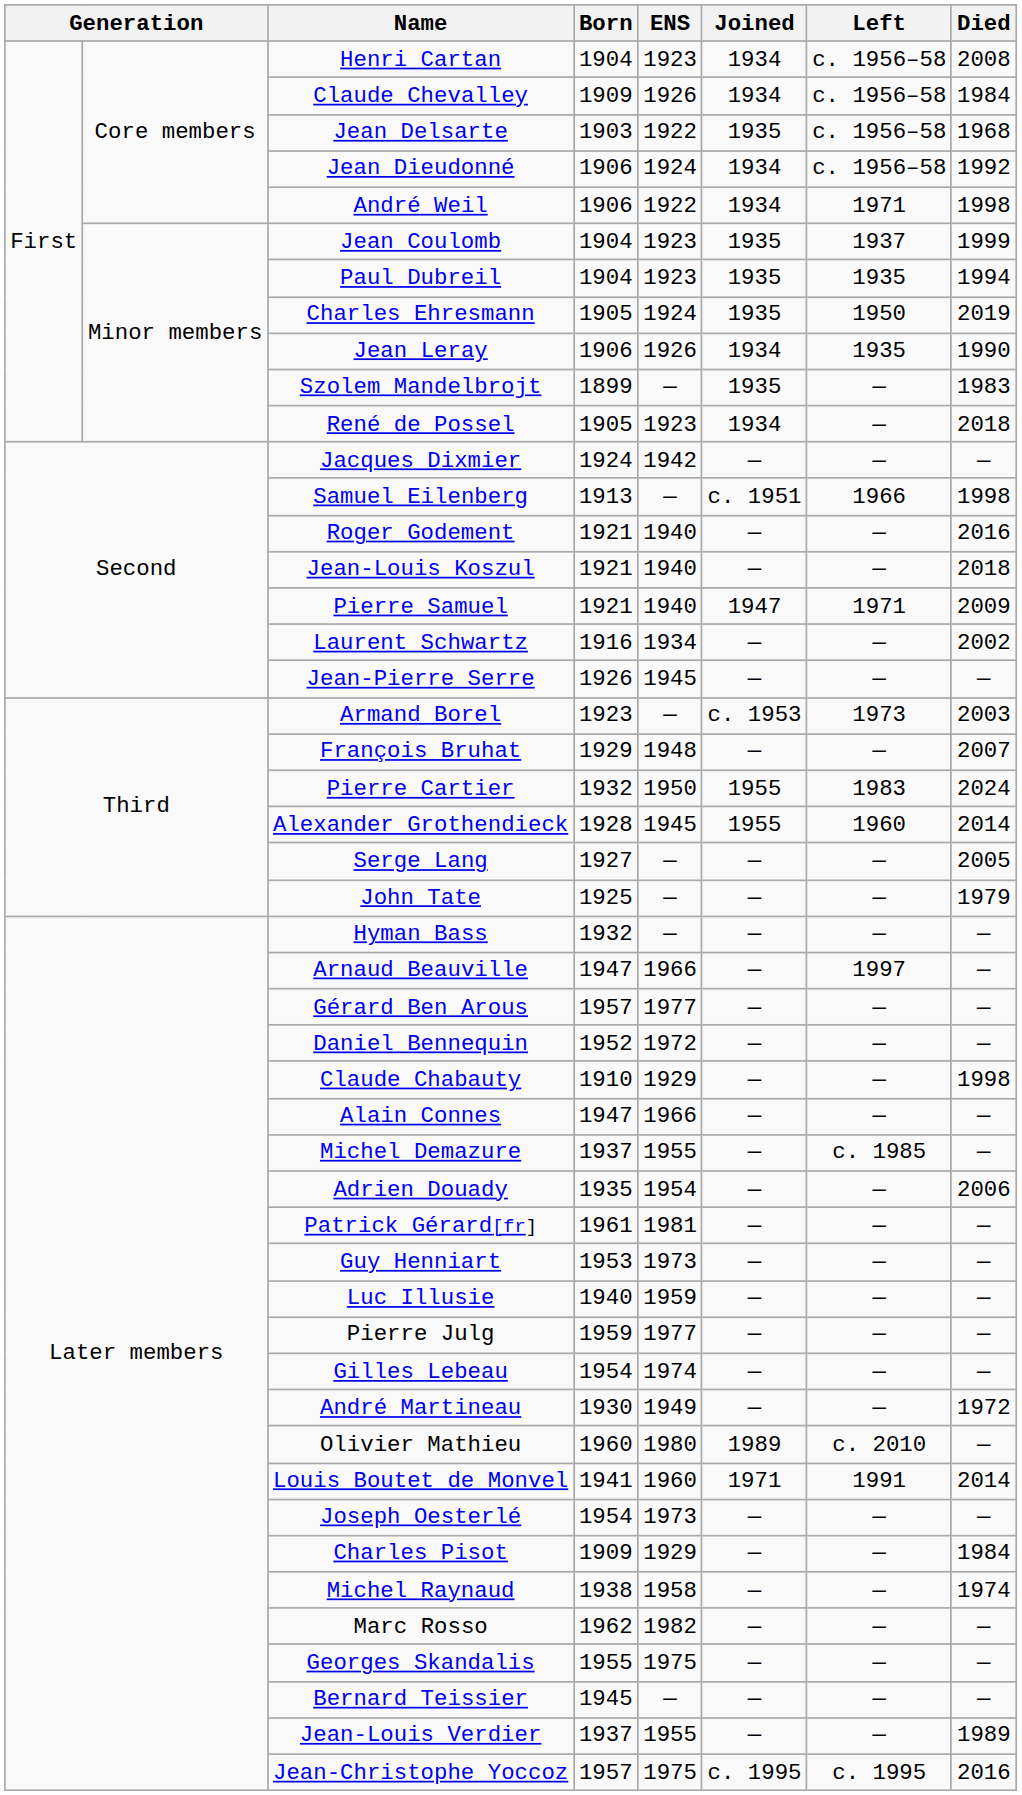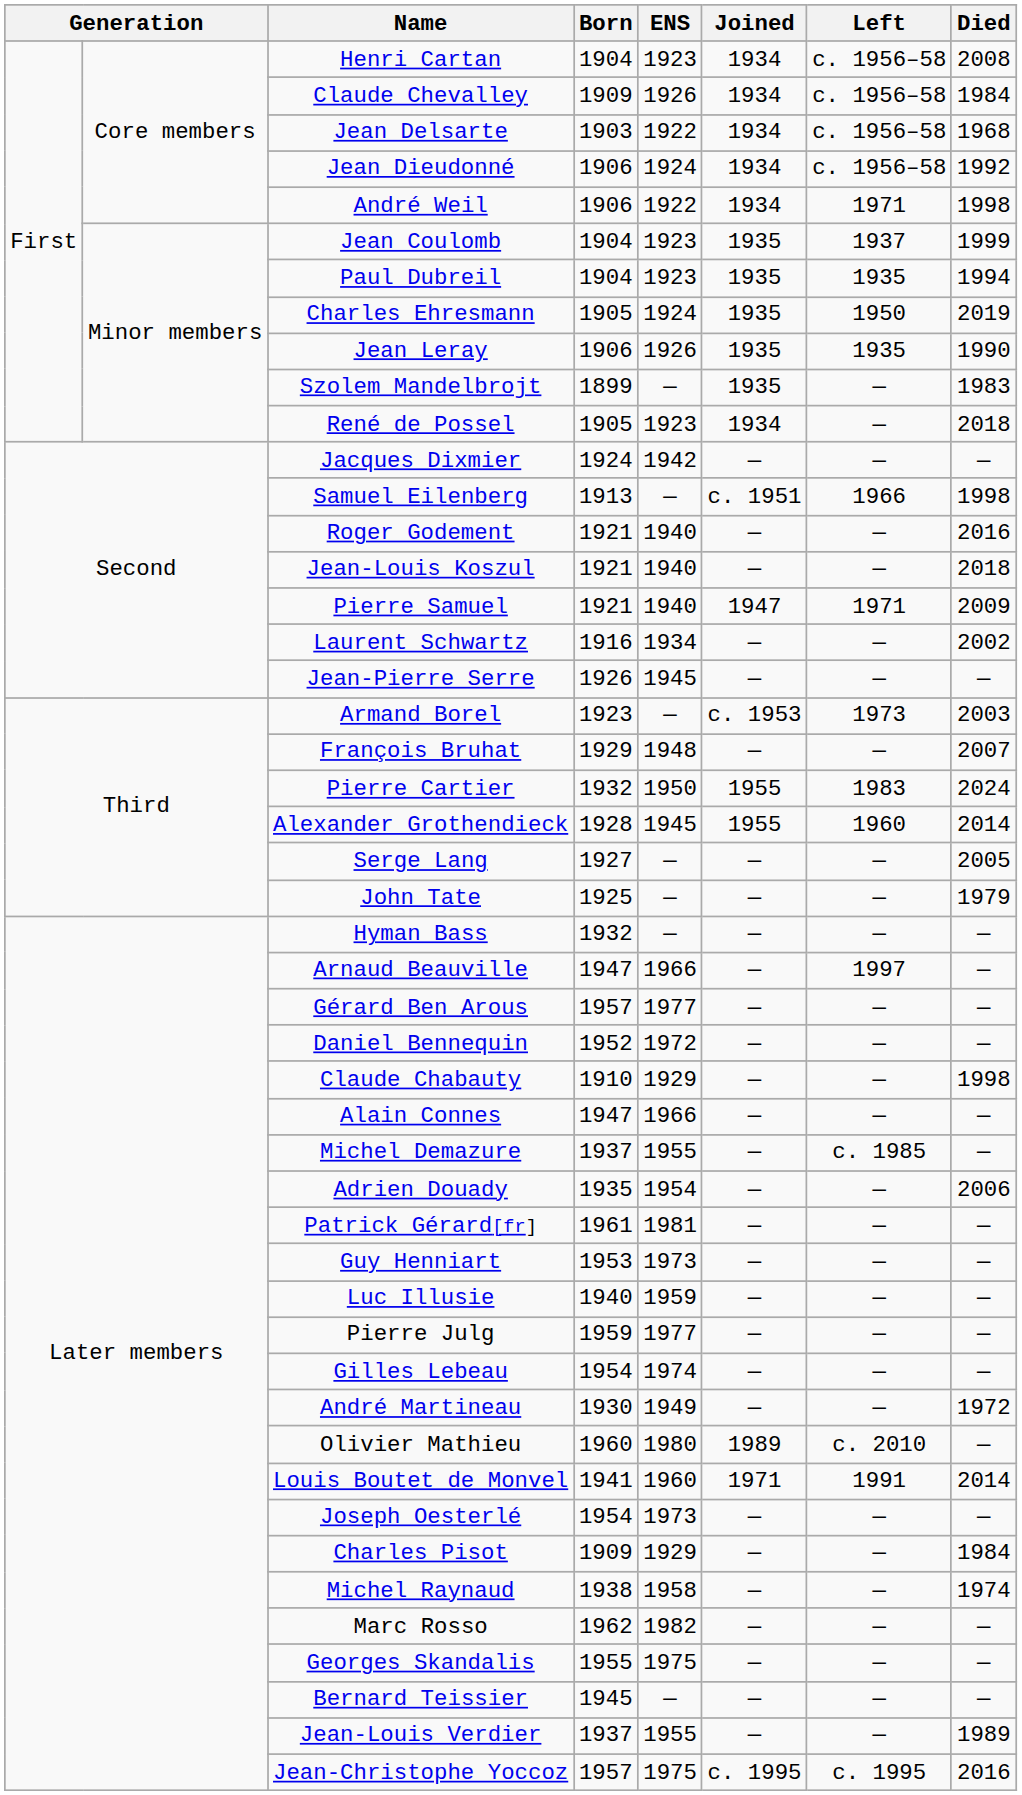Jean Delsarte | Joined: 1935 -> 1934
Jean Leray | Joined: 1934 -> 1935
